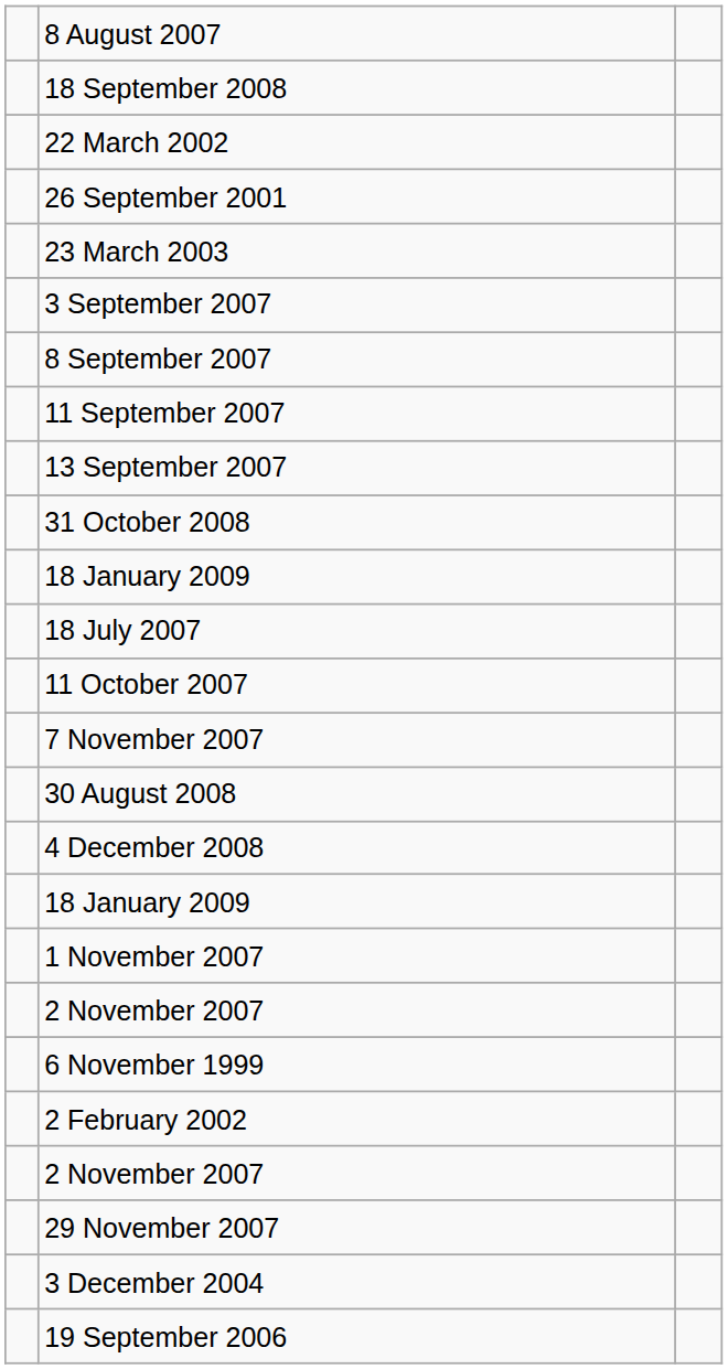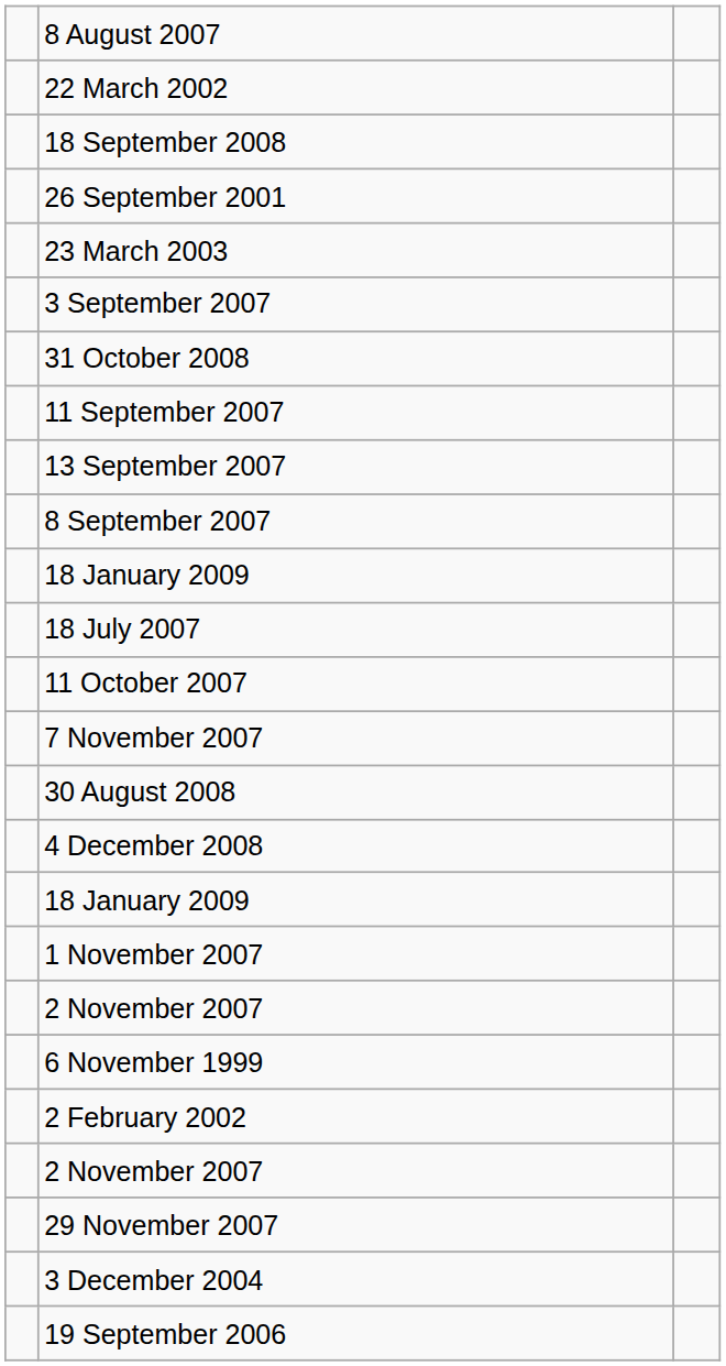rows swapped: 18 September 2008 <-> 22 March 2002
rows swapped: 8 September 2007 <-> 31 October 2008
